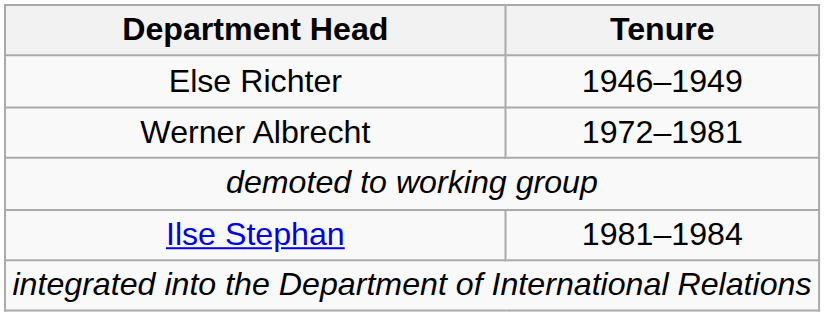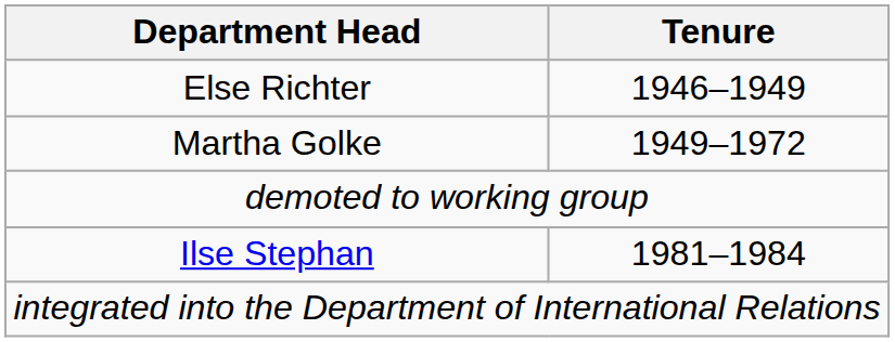+ row: Martha Golke | 1949–1972
- row: Werner Albrecht | 1972–1981
